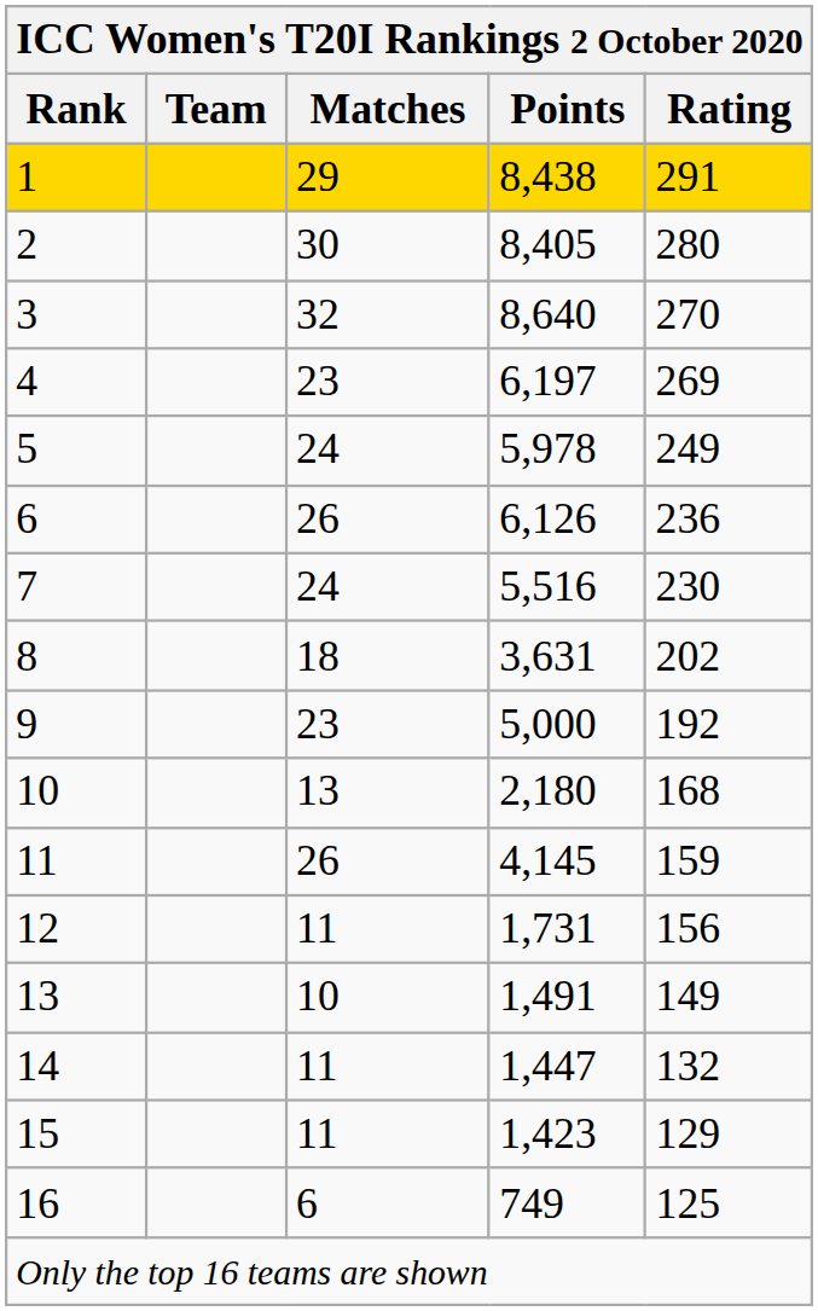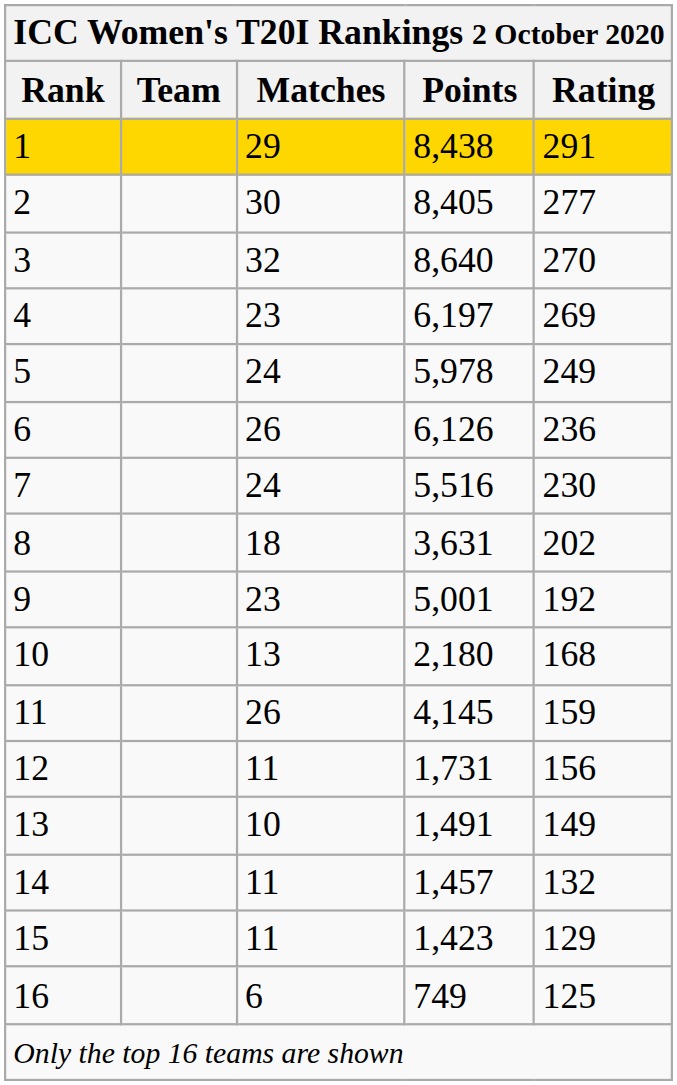2 | Rating: 280 -> 277
9 | Points: 5,000 -> 5,001
14 | Points: 1,447 -> 1,457
